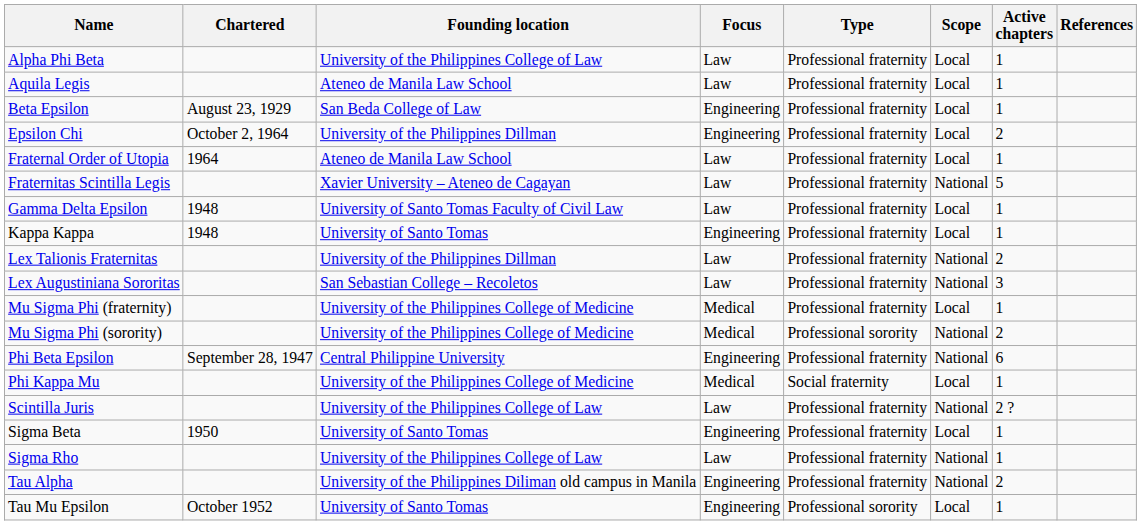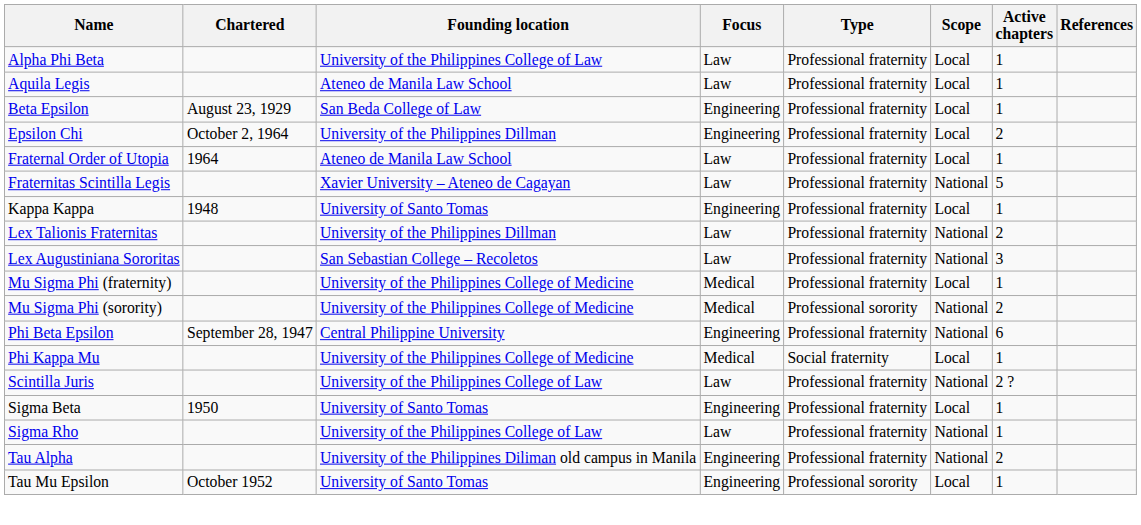- row: Gamma Delta Epsilon | 1948 | University of Santo Tomas Faculty of Civil Law | Law | Professional fraternity | Local | 1
